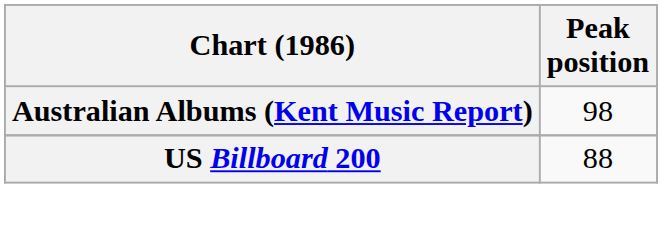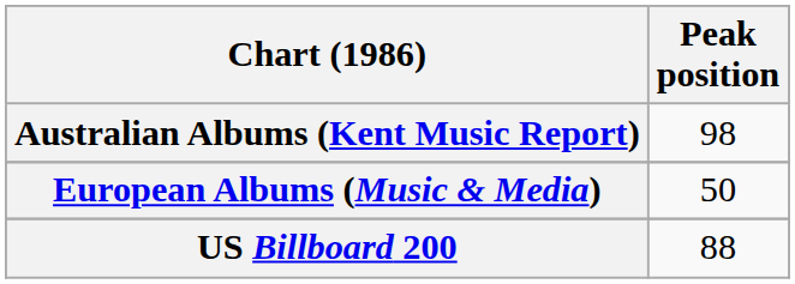+ row: European Albums (Music & Media) | 50
